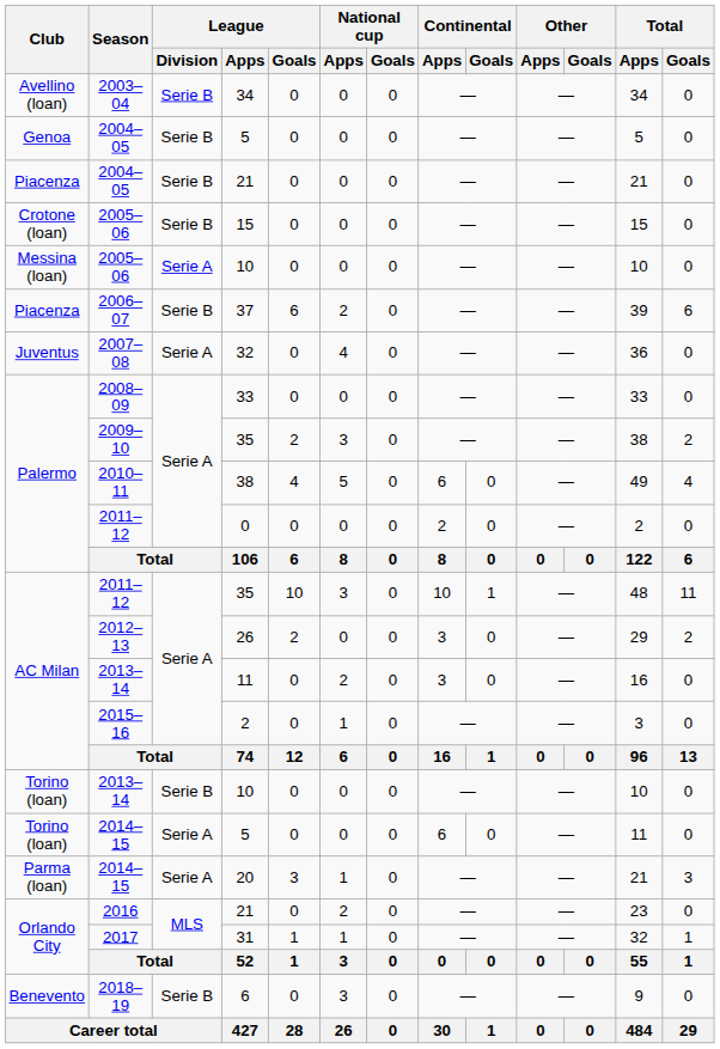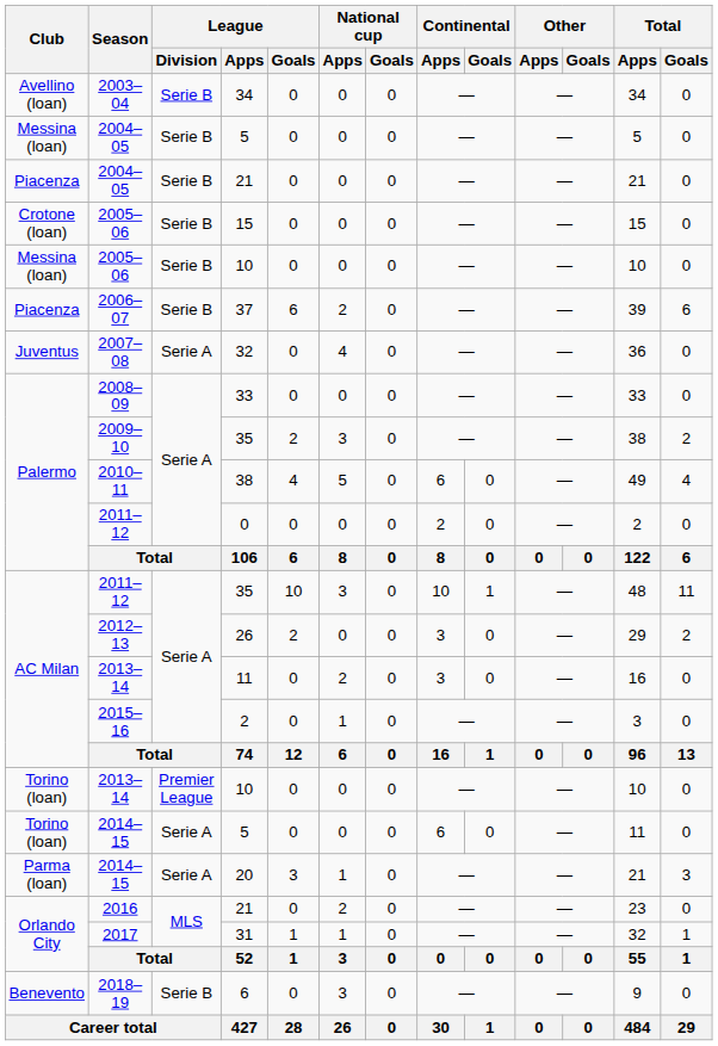2004–05 / 5 | Club: Genoa -> Messina (loan)
2005–06 / 10 | League / Division: Serie A -> Serie B
2013–14 / 10 | League / Division: Serie B -> Premier League
